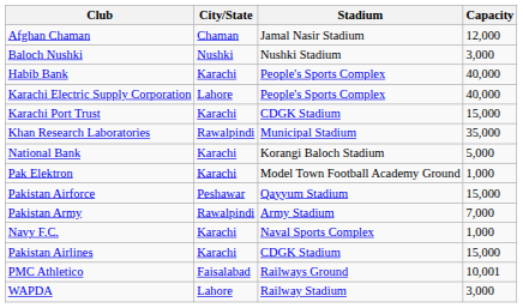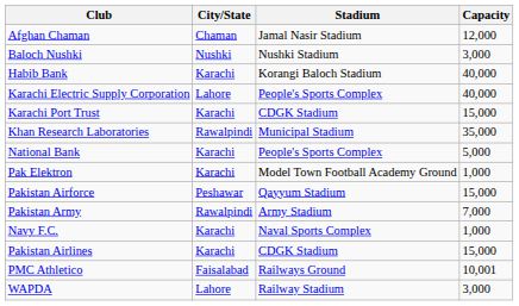Habib Bank | Stadium: People's Sports Complex -> Korangi Baloch Stadium
National Bank | Stadium: Korangi Baloch Stadium -> People's Sports Complex
